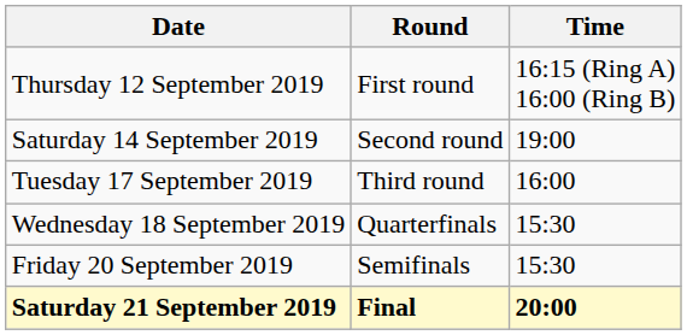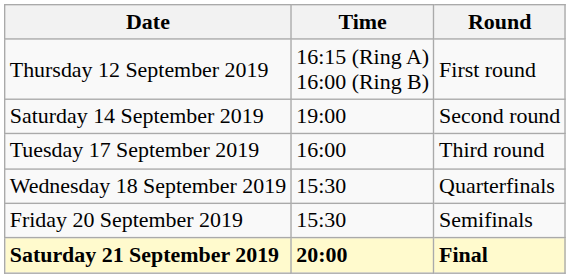columns swapped: Time <-> Round
